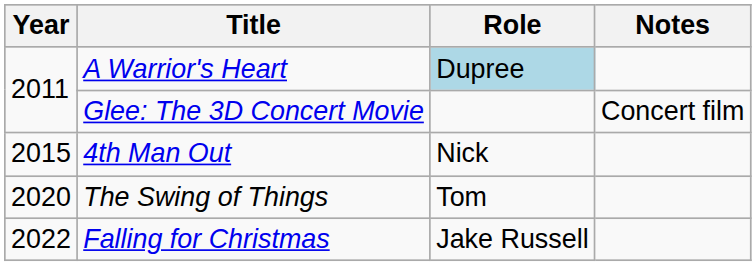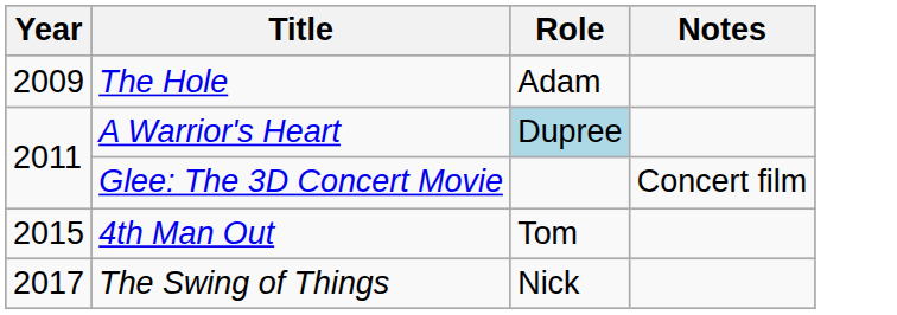+ row: 2009 | The Hole | Adam
4th Man Out | Role: Nick -> Tom
The Swing of Things | Year: 2020 -> 2017
The Swing of Things | Role: Tom -> Nick
- row: 2022 | Falling for Christmas | Jake Russell
